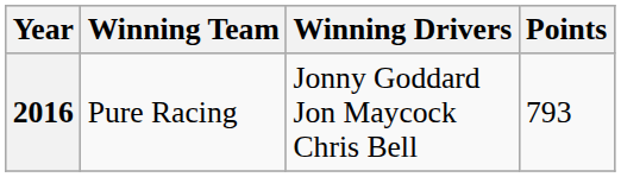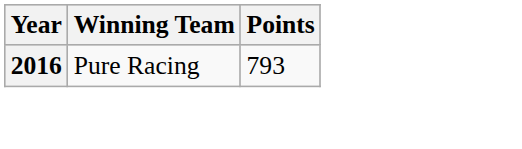- column: Winning Drivers | Jonny Goddard Jon Maycock Chris Bell
